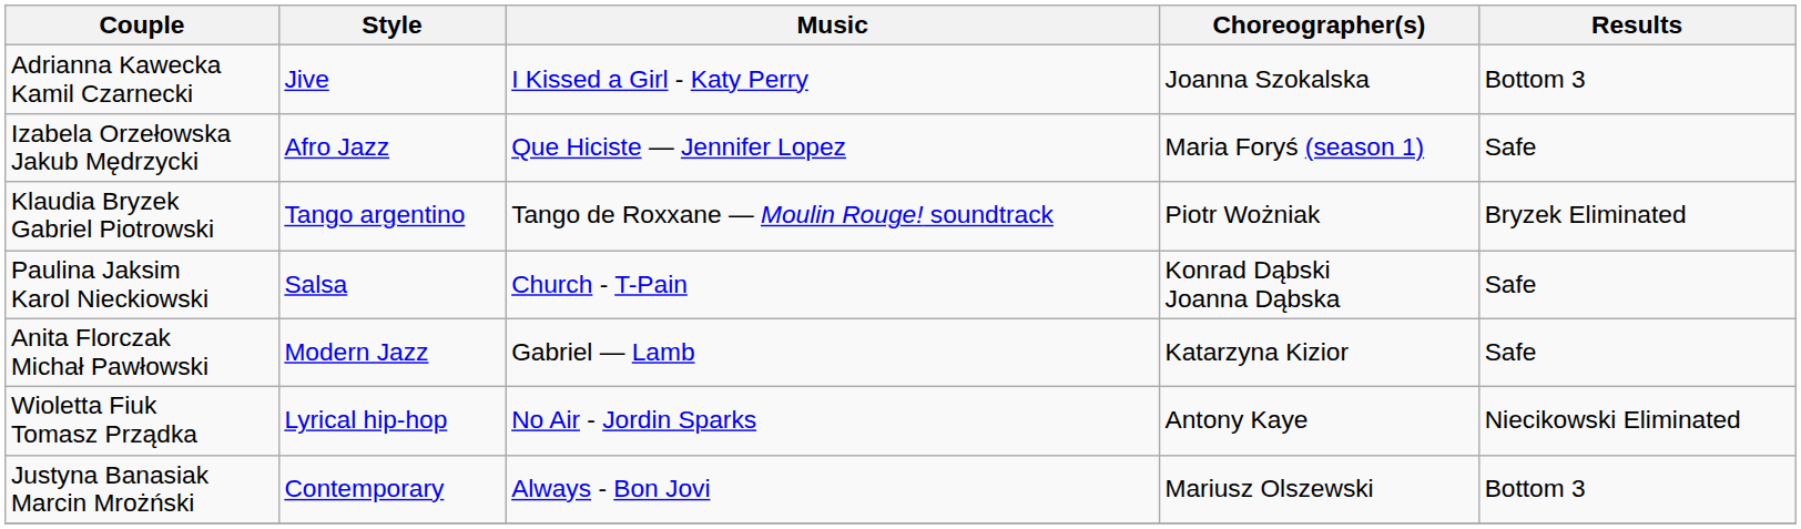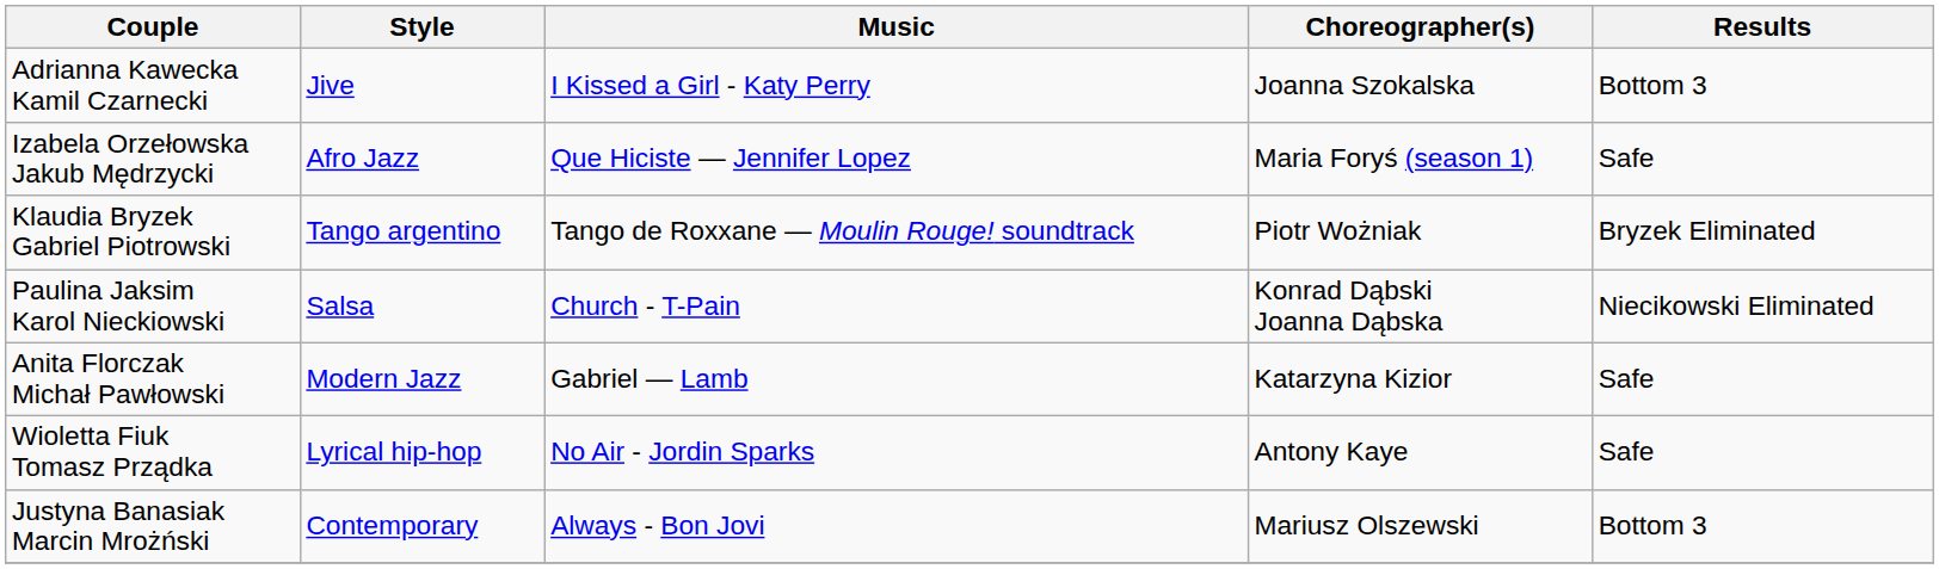Paulina Jaksim Karol Nieckiowski | Results: Safe -> Niecikowski Eliminated
Wioletta Fiuk Tomasz Prządka | Results: Niecikowski Eliminated -> Safe
